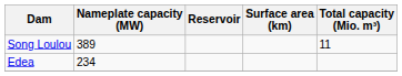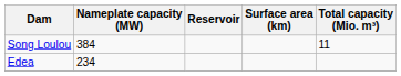Song Loulou | Nameplate capacity (MW): 389 -> 384
